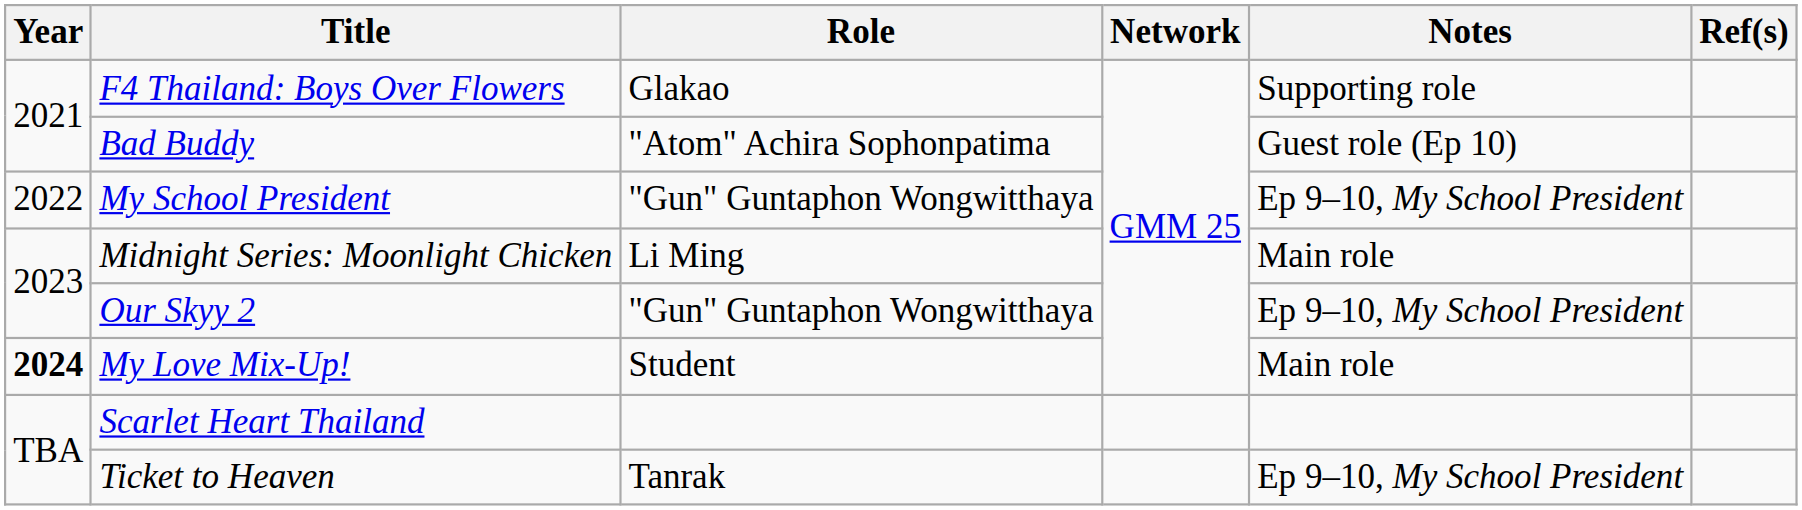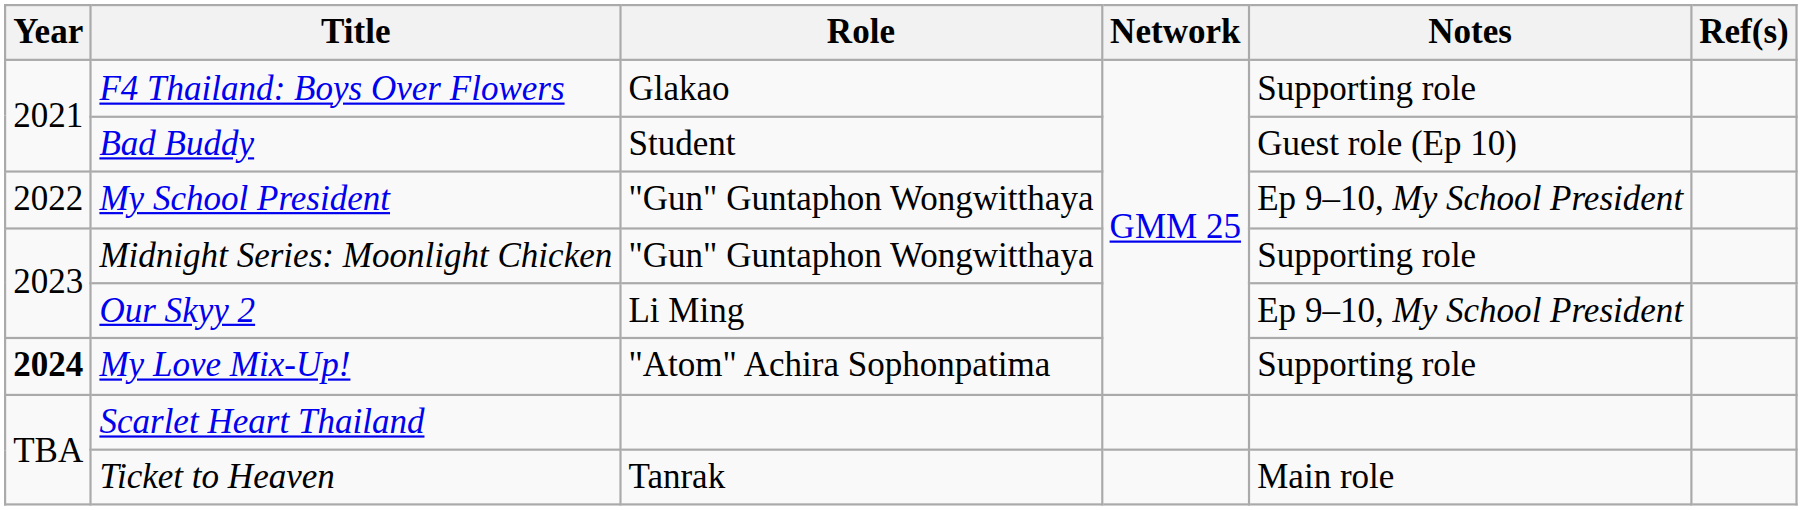Bad Buddy | Role: "Atom" Achira Sophonpatima -> Student
Midnight Series: Moonlight Chicken | Role: Li Ming -> "Gun" Guntaphon Wongwitthaya
Midnight Series: Moonlight Chicken | Notes: Main role -> Supporting role
Our Skyy 2 | Role: "Gun" Guntaphon Wongwitthaya -> Li Ming
My Love Mix-Up! | Role: Student -> "Atom" Achira Sophonpatima
My Love Mix-Up! | Notes: Main role -> Supporting role
Ticket to Heaven | Notes: Ep 9–10, My School President -> Main role
